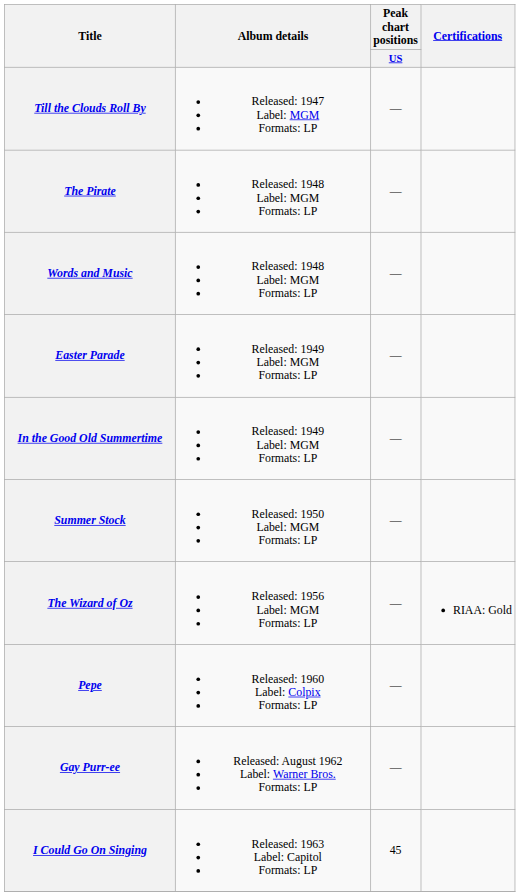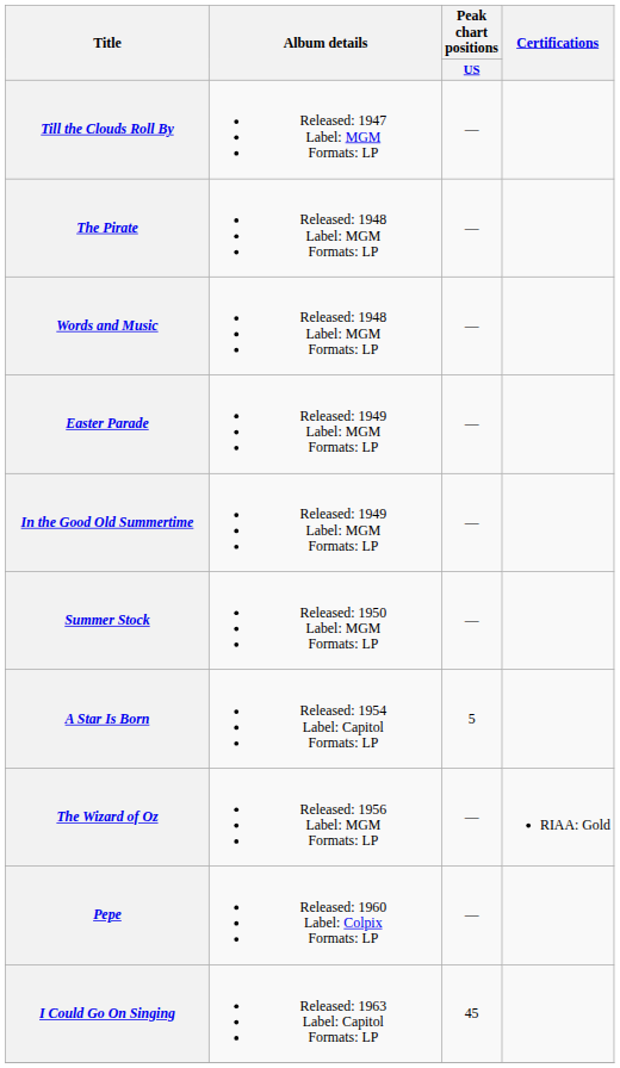+ row: A Star Is Born | Released: 1954 Label: Capitol Formats: LP | 5
- row: Gay Purr-ee | Released: August 1962 Label: Warner Bros. Formats: LP | —
